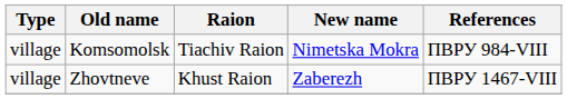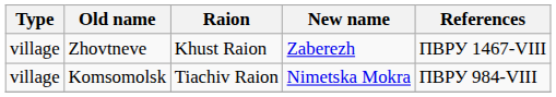rows swapped: Komsomolsk <-> Zhovtneve
